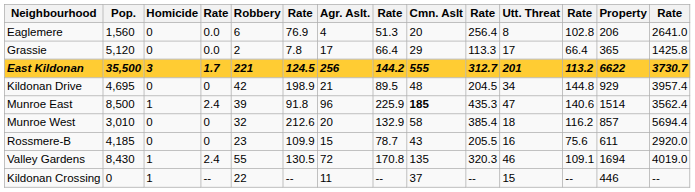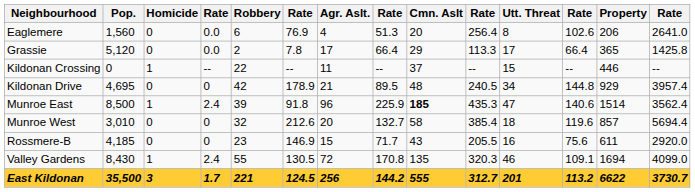Eaglemere | column 12: 102.8 -> 102.6
rows swapped: Kildonan Crossing <-> East Kildonan
Kildonan Drive | column 6: 198.9 -> 178.9
Kildonan Drive | column 10: 204.5 -> 240.5
Munroe West | column 8: 132.9 -> 132.7
Munroe West | column 12: 116.2 -> 119.6
Rossmere-B | column 6: 109.9 -> 146.9
Rossmere-B | column 8: 78.7 -> 71.7
Valley Gardens | column 14: 4019.0 -> 4099.0
